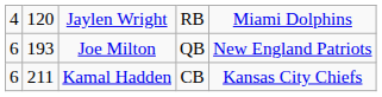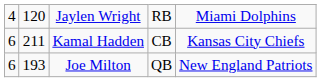rows swapped: Joe Milton <-> Kamal Hadden
